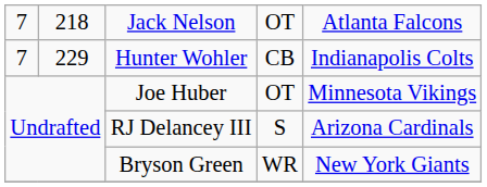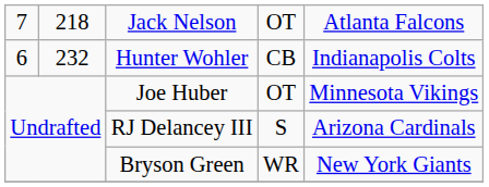Hunter Wohler | column 1: 7 -> 6
Hunter Wohler | column 2: 229 -> 232
